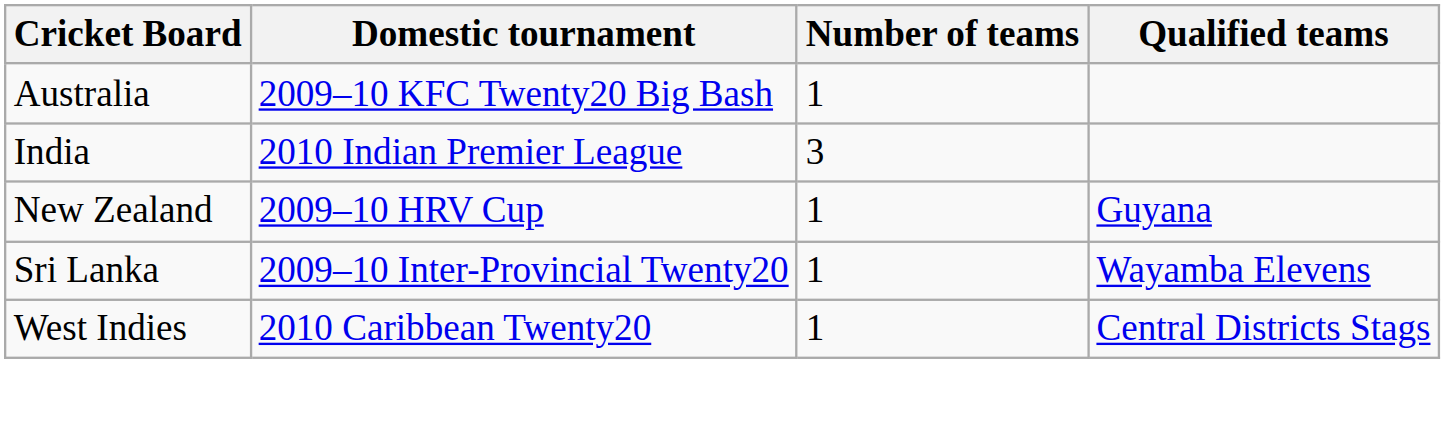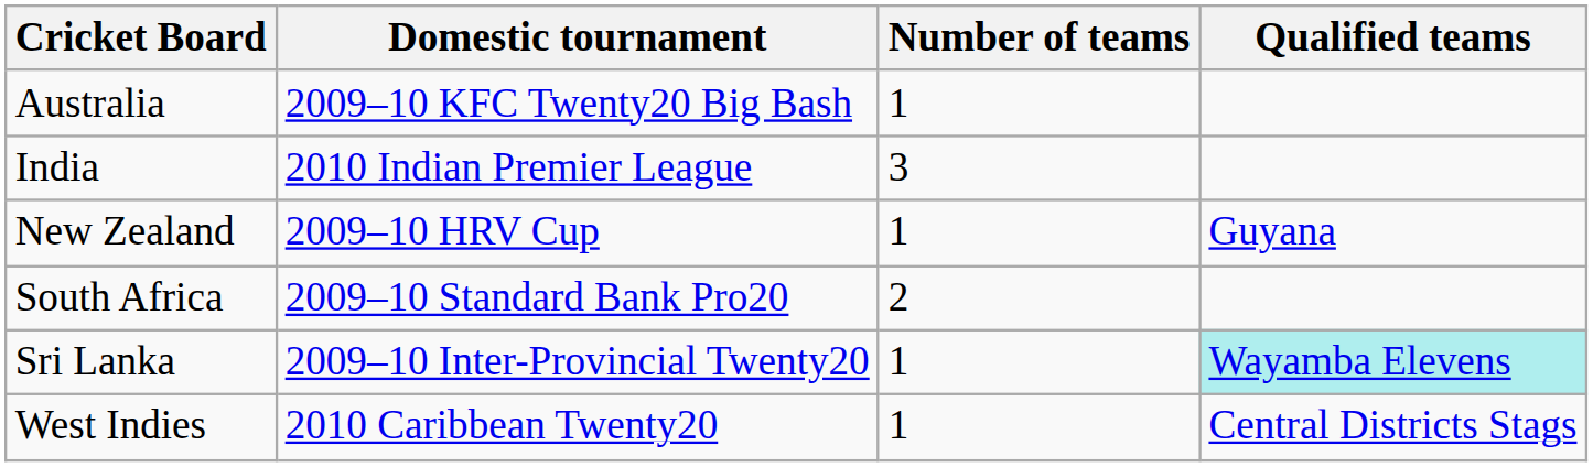+ row: South Africa | 2009–10 Standard Bank Pro20 | 2
Sri Lanka | Qualified teams: no background -> paleturquoise background
